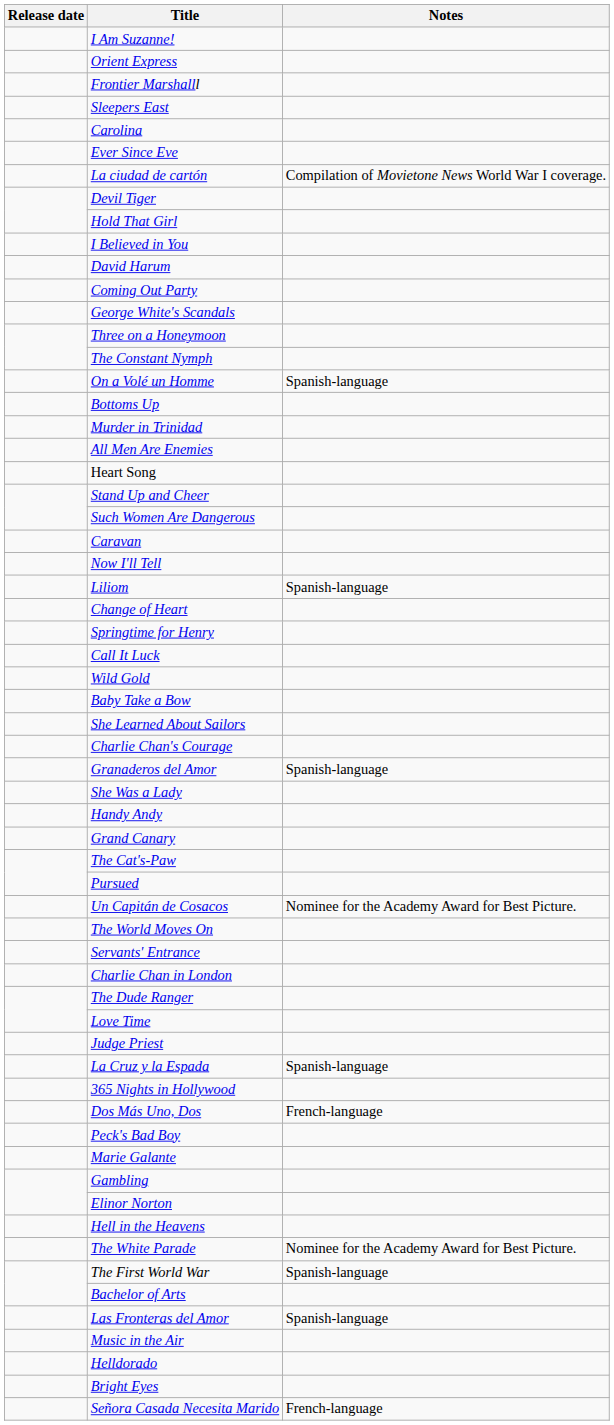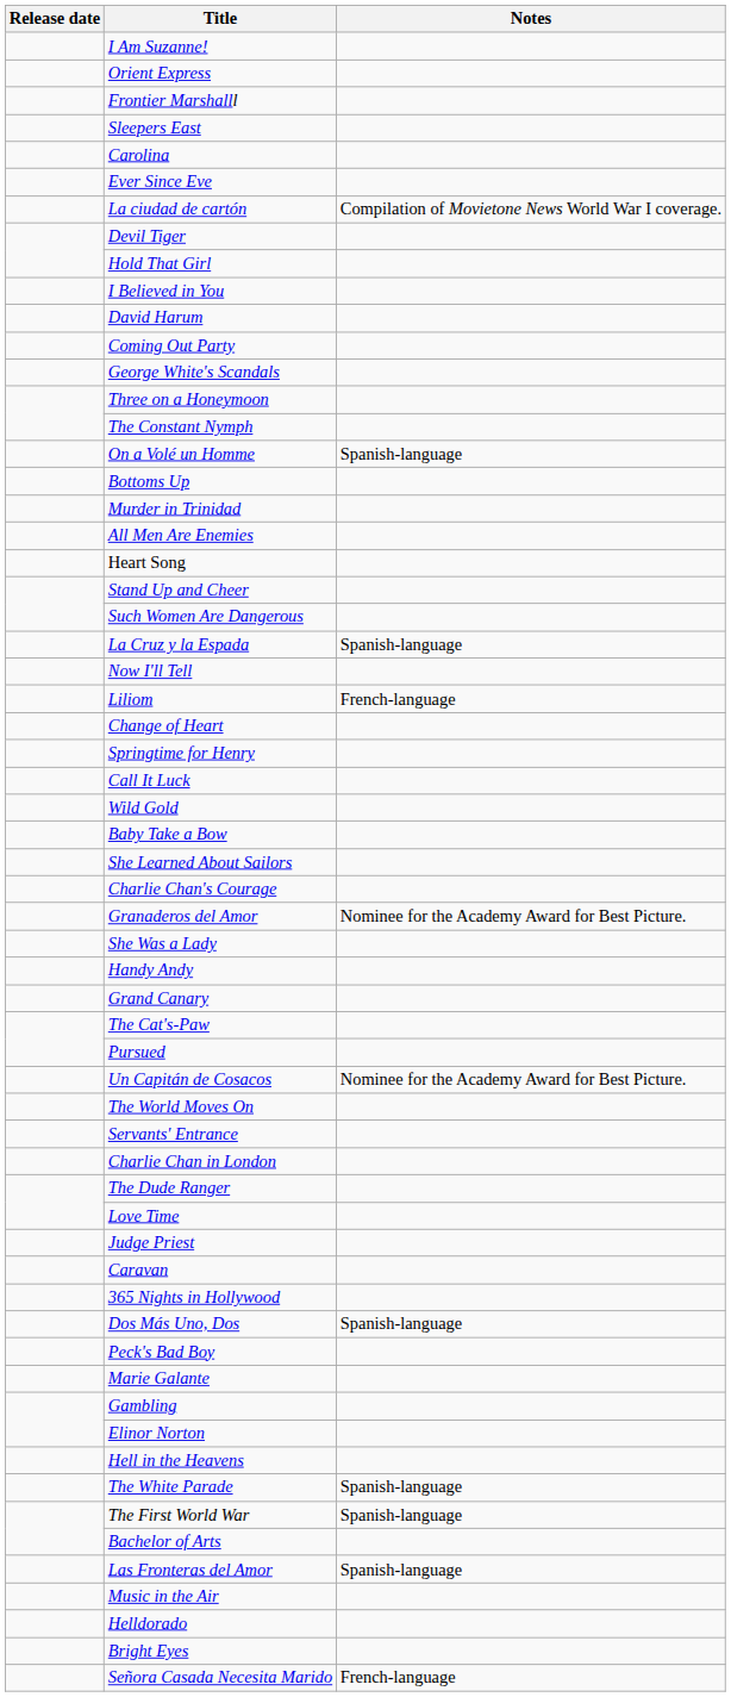rows swapped: La Cruz y la Espada <-> Caravan
Liliom | Notes: Spanish-language -> French-language
Granaderos del Amor | Notes: Spanish-language -> Nominee for the Academy Award for Best Picture.
Dos Más Uno, Dos | Notes: French-language -> Spanish-language
The White Parade | Notes: Nominee for the Academy Award for Best Picture. -> Spanish-language
